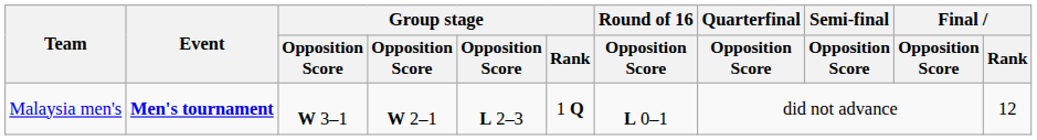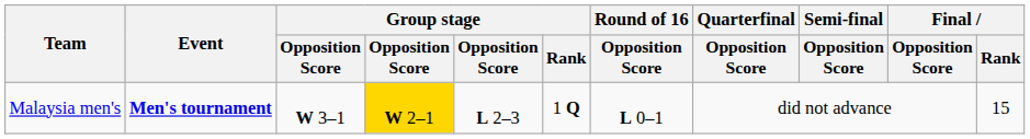Malaysia men's | column 4: no background -> gold background
Malaysia men's | Final / Rank: 12 -> 15
